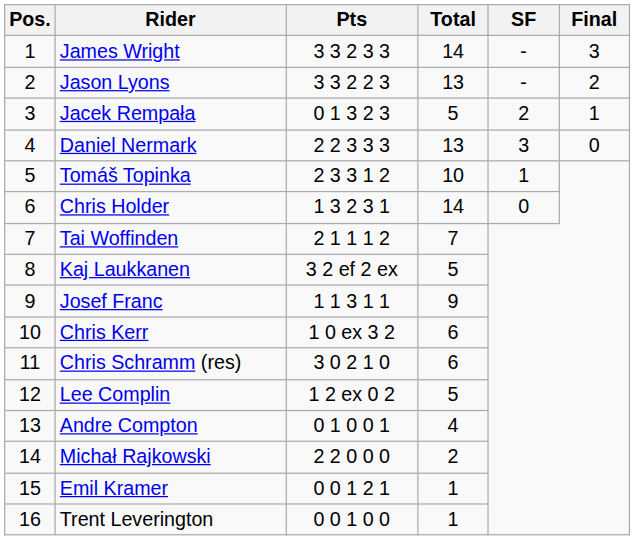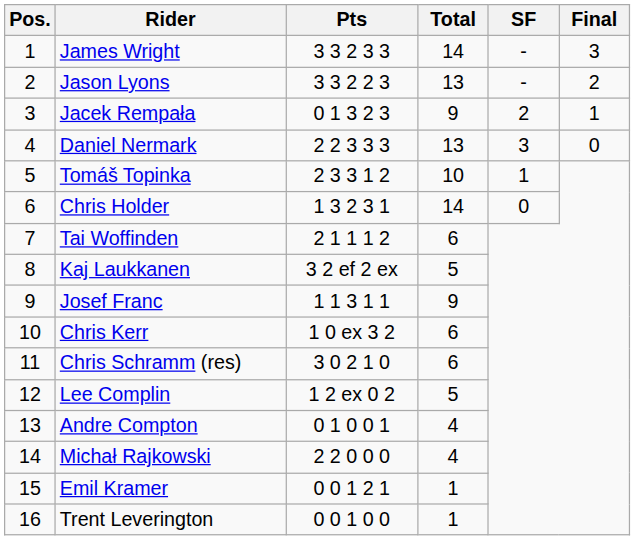Jacek Rempała | Total: 5 -> 9
Tai Woffinden | Total: 7 -> 6
Michał Rajkowski | Total: 2 -> 4
